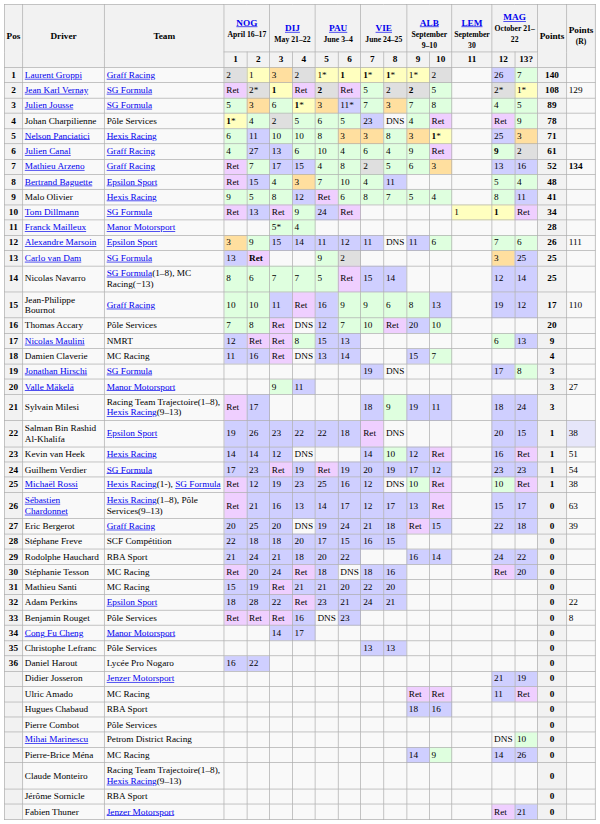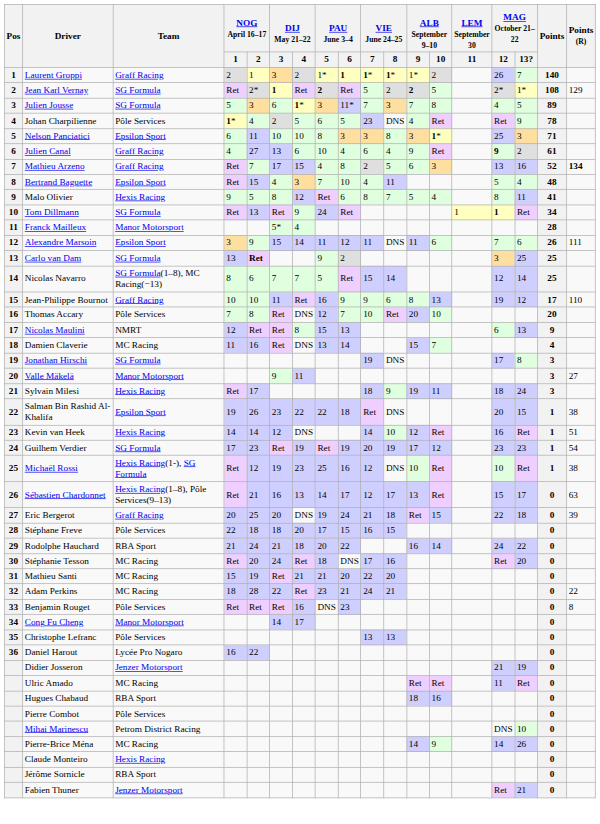Nelson Panciatici | Team: Hexis Racing -> Epsilon Sport
Sylvain Milesi | Team: Racing Team Trajectoire(1–8), Hexis Racing(9–13) -> Hexis Racing
Salman Bin Rashid Al-Khalifa | Points (R): lavender background -> no background
Stéphane Freve | Team: SCF Compétition -> Pôle Services
Stéphanie Tesson | VIE June 24–25 / 7: 18 -> 17
Adam Perkins | Team: Epsilon Sport -> MC Racing
Claude Monteiro | Team: Racing Team Trajectoire(1–8), Hexis Racing(9–13) -> Hexis Racing
